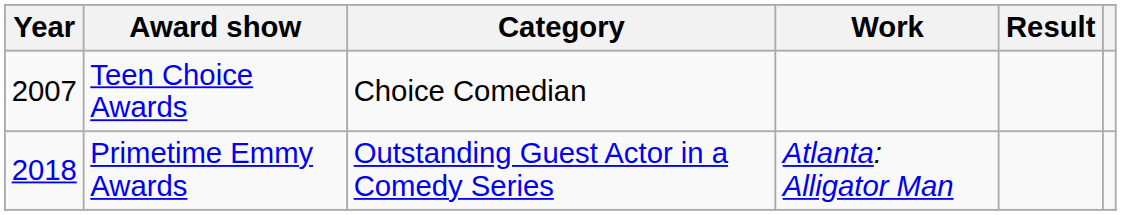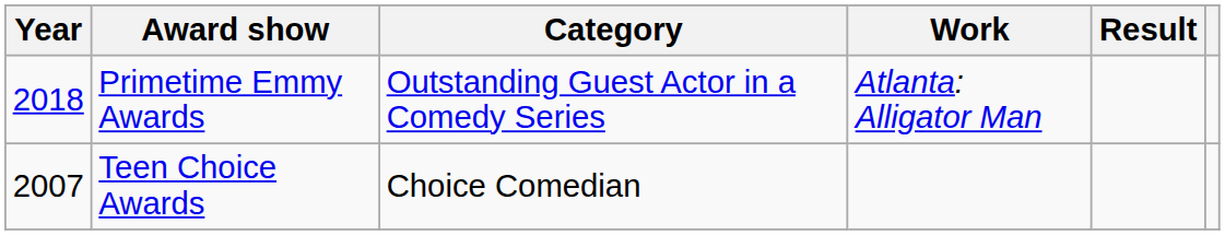rows swapped: Teen Choice Awards <-> Primetime Emmy Awards
